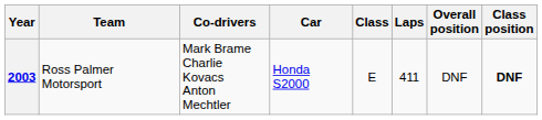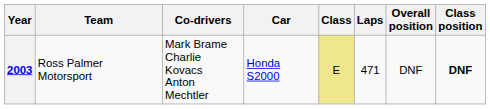2003 | Class: no background -> khaki background
2003 | Laps: 411 -> 471
